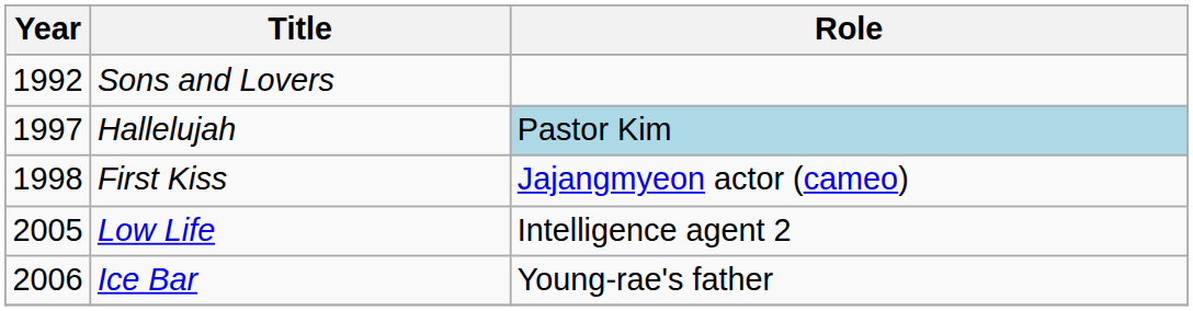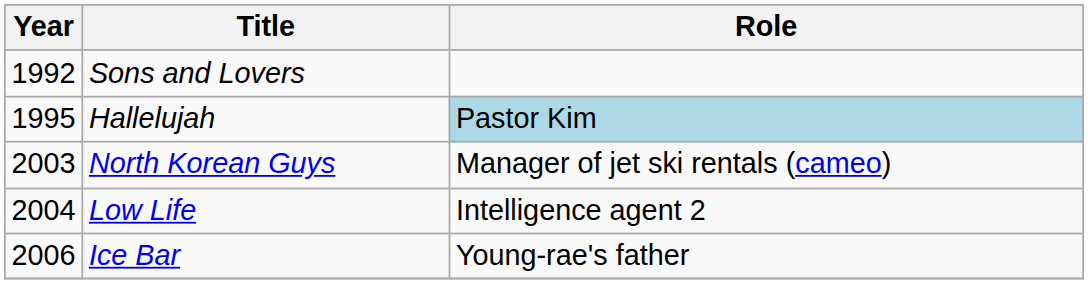Hallelujah | Year: 1997 -> 1995
- row: 1998 | First Kiss | Jajangmyeon actor (cameo)
+ row: 2003 | North Korean Guys | Manager of jet ski rentals (cameo)
Low Life | Year: 2005 -> 2004
